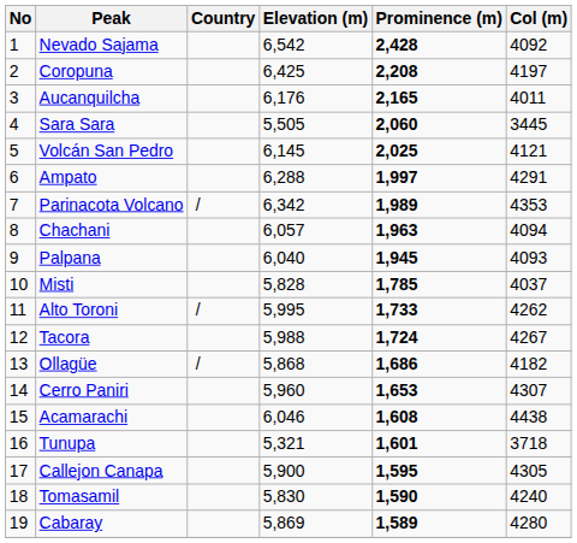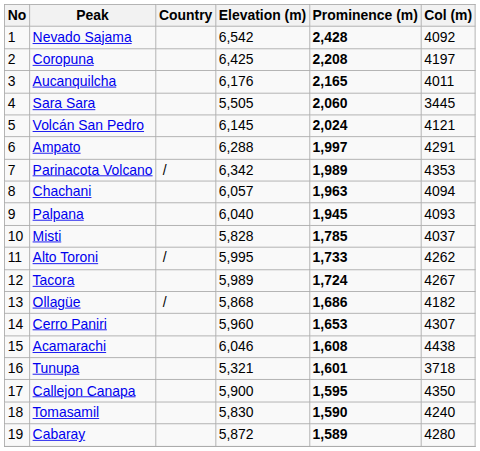Volcán San Pedro | Prominence (m): 2,025 -> 2,024
Tacora | Elevation (m): 5,988 -> 5,989
Callejon Canapa | Col (m): 4305 -> 4350
Cabaray | Elevation (m): 5,869 -> 5,872
